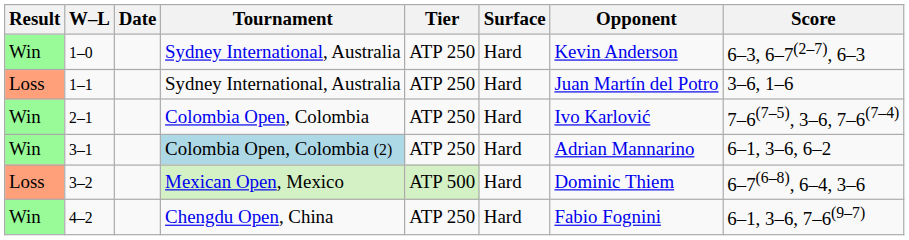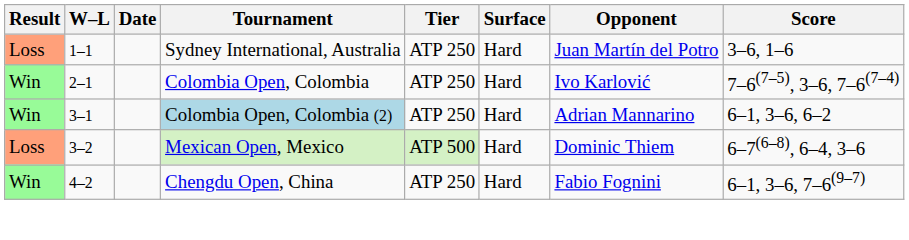- row: Win | 1–0 | Sydney International, Australia | ATP 250 | Hard | Kevin Anderson | 6–3, 6–7(2–7), 6–3
